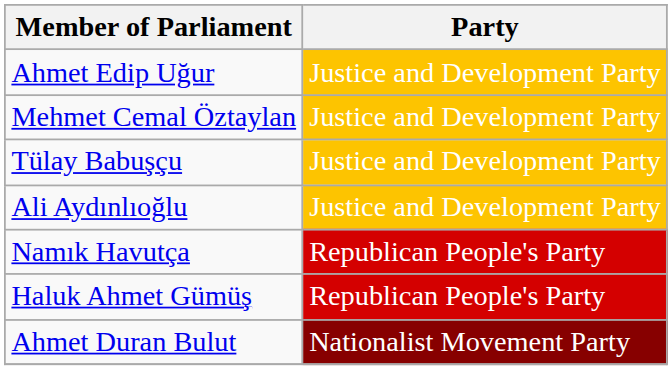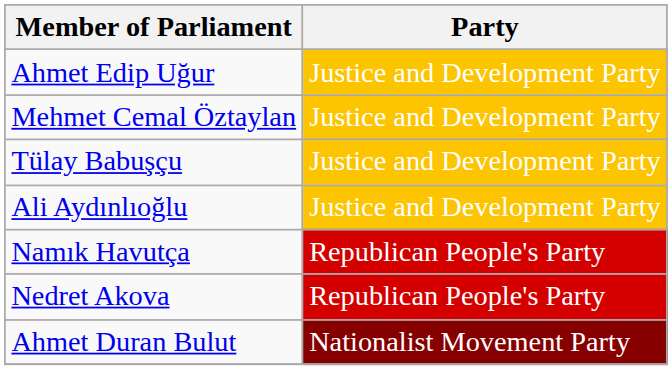+ row: Nedret Akova | Republican People's Party
- row: Haluk Ahmet Gümüş | Republican People's Party
